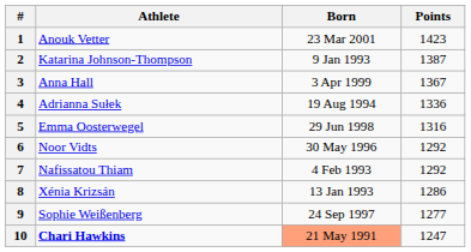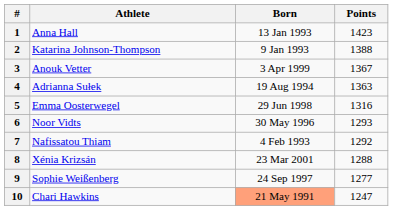1 | Athlete: Anouk Vetter -> Anna Hall
1 | Born: 23 Mar 2001 -> 13 Jan 1993
2 | Points: 1387 -> 1388
3 | Athlete: Anna Hall -> Anouk Vetter
4 | Points: 1336 -> 1363
6 | Points: 1292 -> 1293
8 | Born: 13 Jan 1993 -> 23 Mar 2001
8 | Points: 1286 -> 1288
10 | Athlete: bold -> normal
